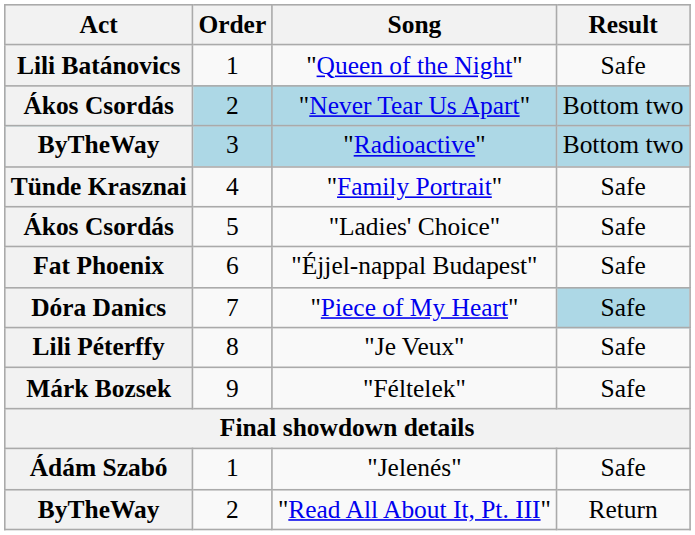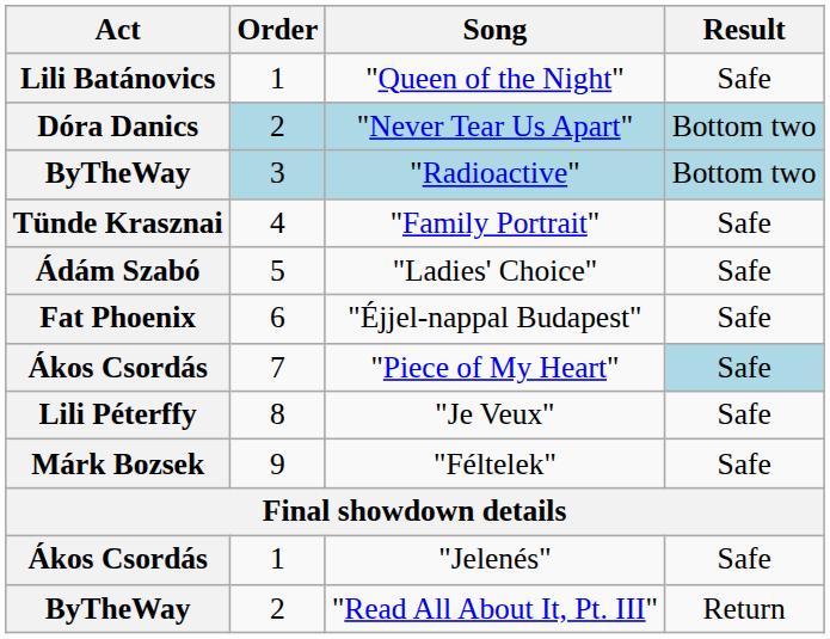"Never Tear Us Apart" | Act: Ákos Csordás -> Dóra Danics
"Ladies' Choice" | Act: Ákos Csordás -> Ádám Szabó
"Piece of My Heart" | Act: Dóra Danics -> Ákos Csordás
"Jelenés" | Act: Ádám Szabó -> Ákos Csordás
